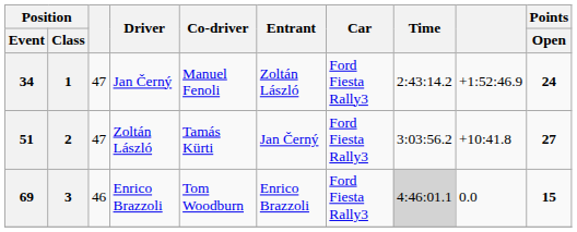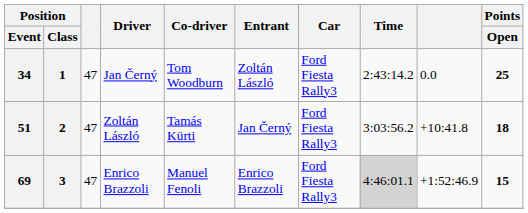34 | Co-driver: Manuel Fenoli -> Tom Woodburn
34 | column 9: +1:52:46.9 -> 0.0
34 | Points / Open: 24 -> 25
51 | Points / Open: 27 -> 18
69 | column 3: 46 -> 47
69 | Co-driver: Tom Woodburn -> Manuel Fenoli
69 | column 9: 0.0 -> +1:52:46.9
